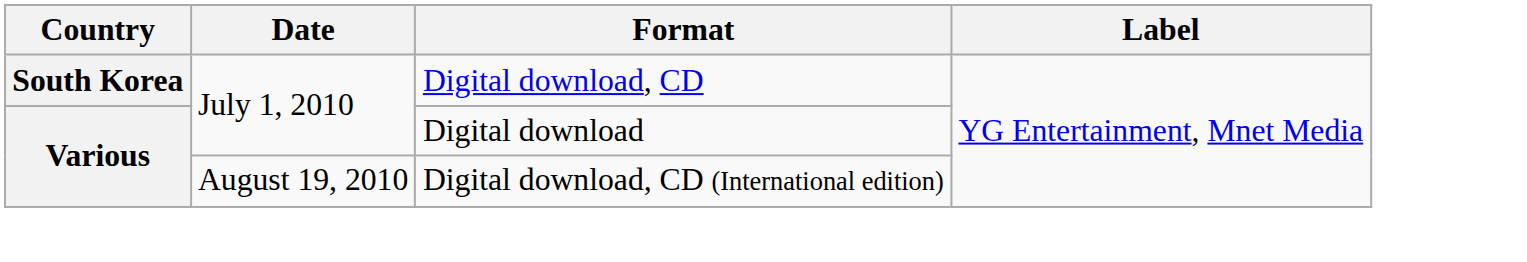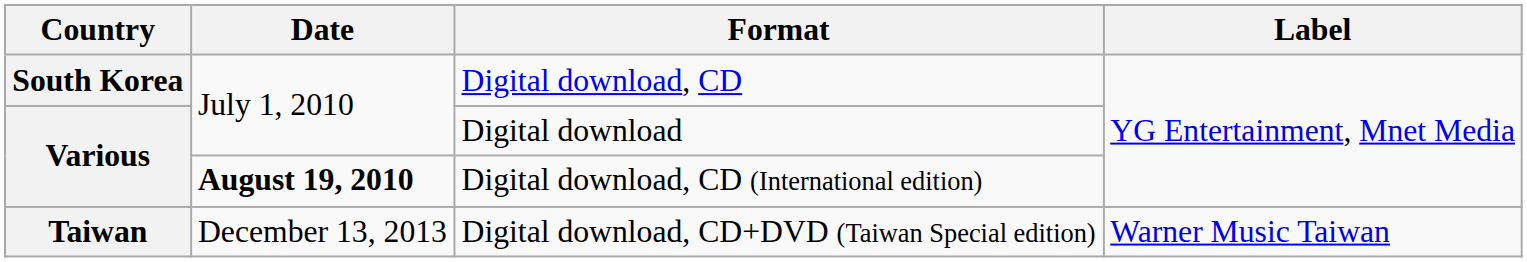Digital download, CD (International edition) | Date: normal -> bold
+ row: Taiwan | December 13, 2013 | Digital download, CD+DVD (Taiwan Special edition) | Warner Music Taiwan
